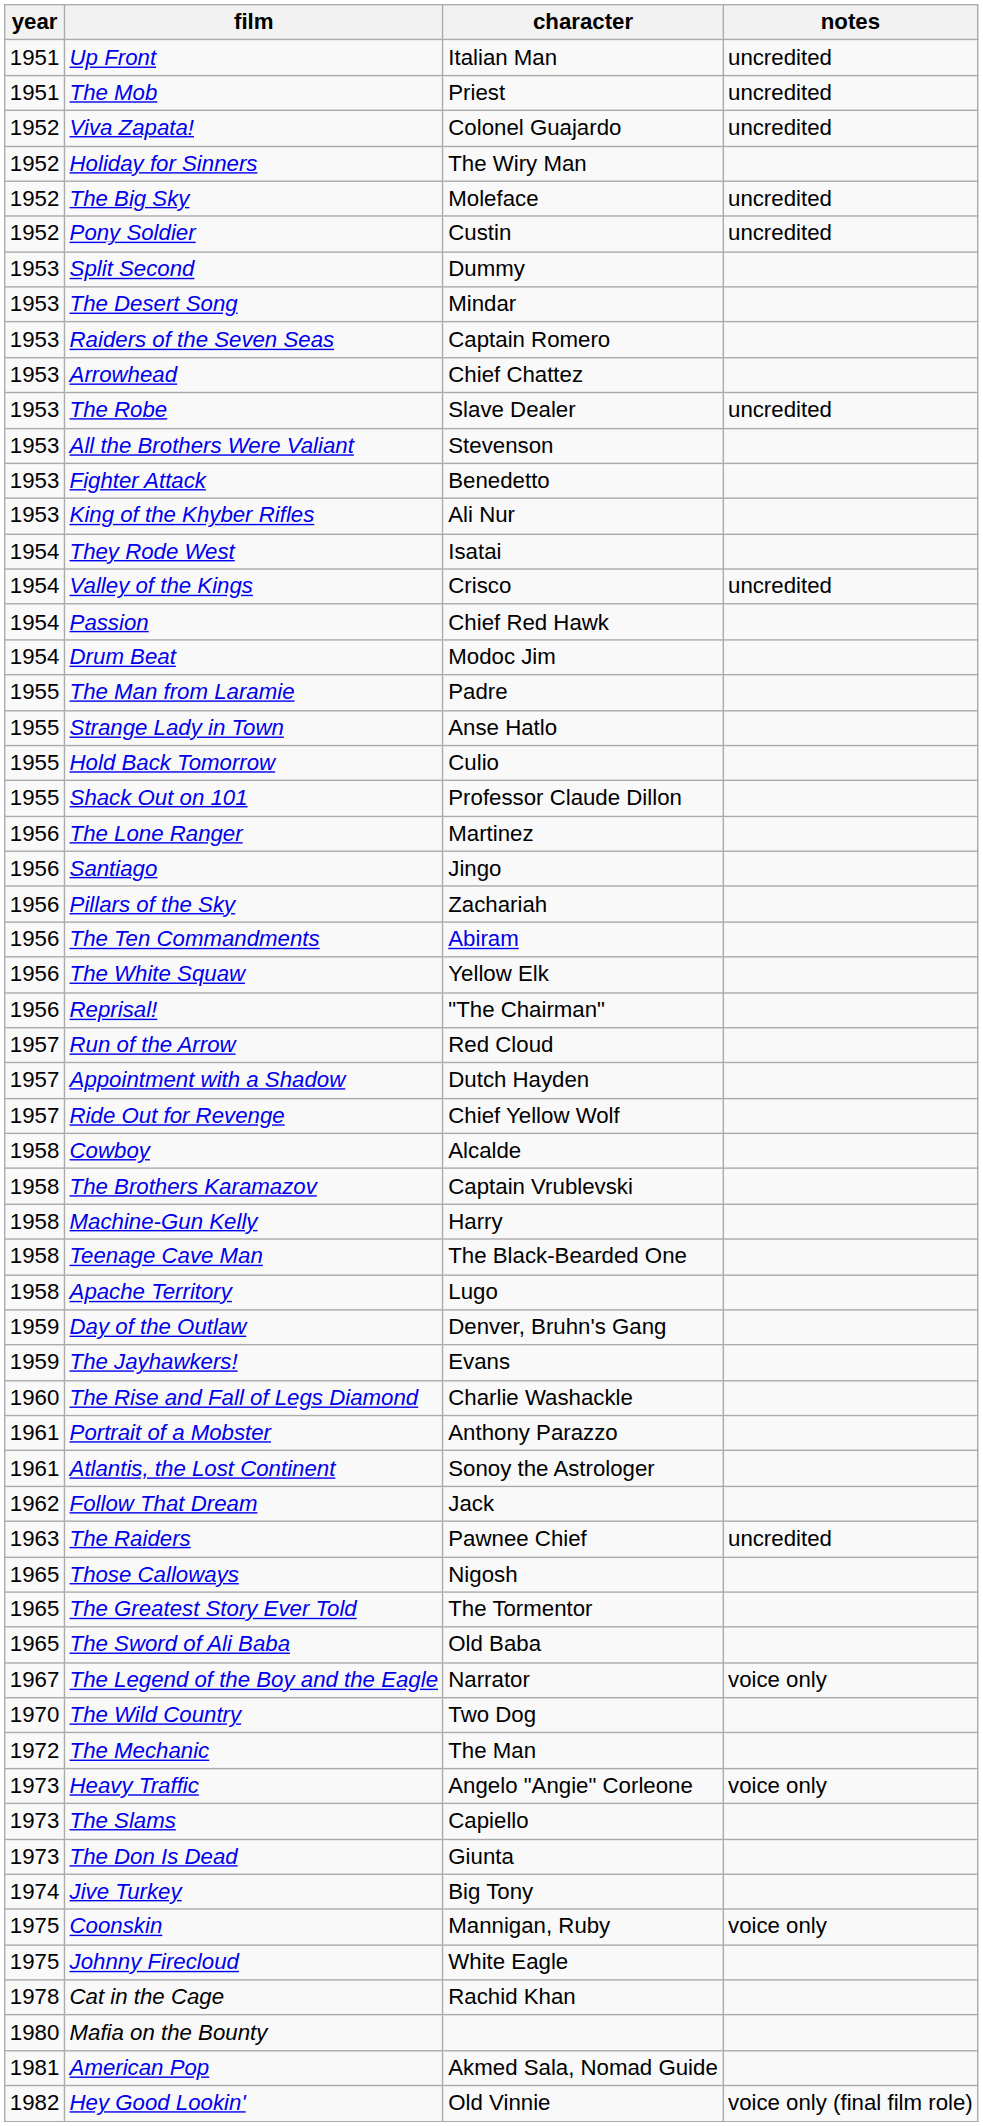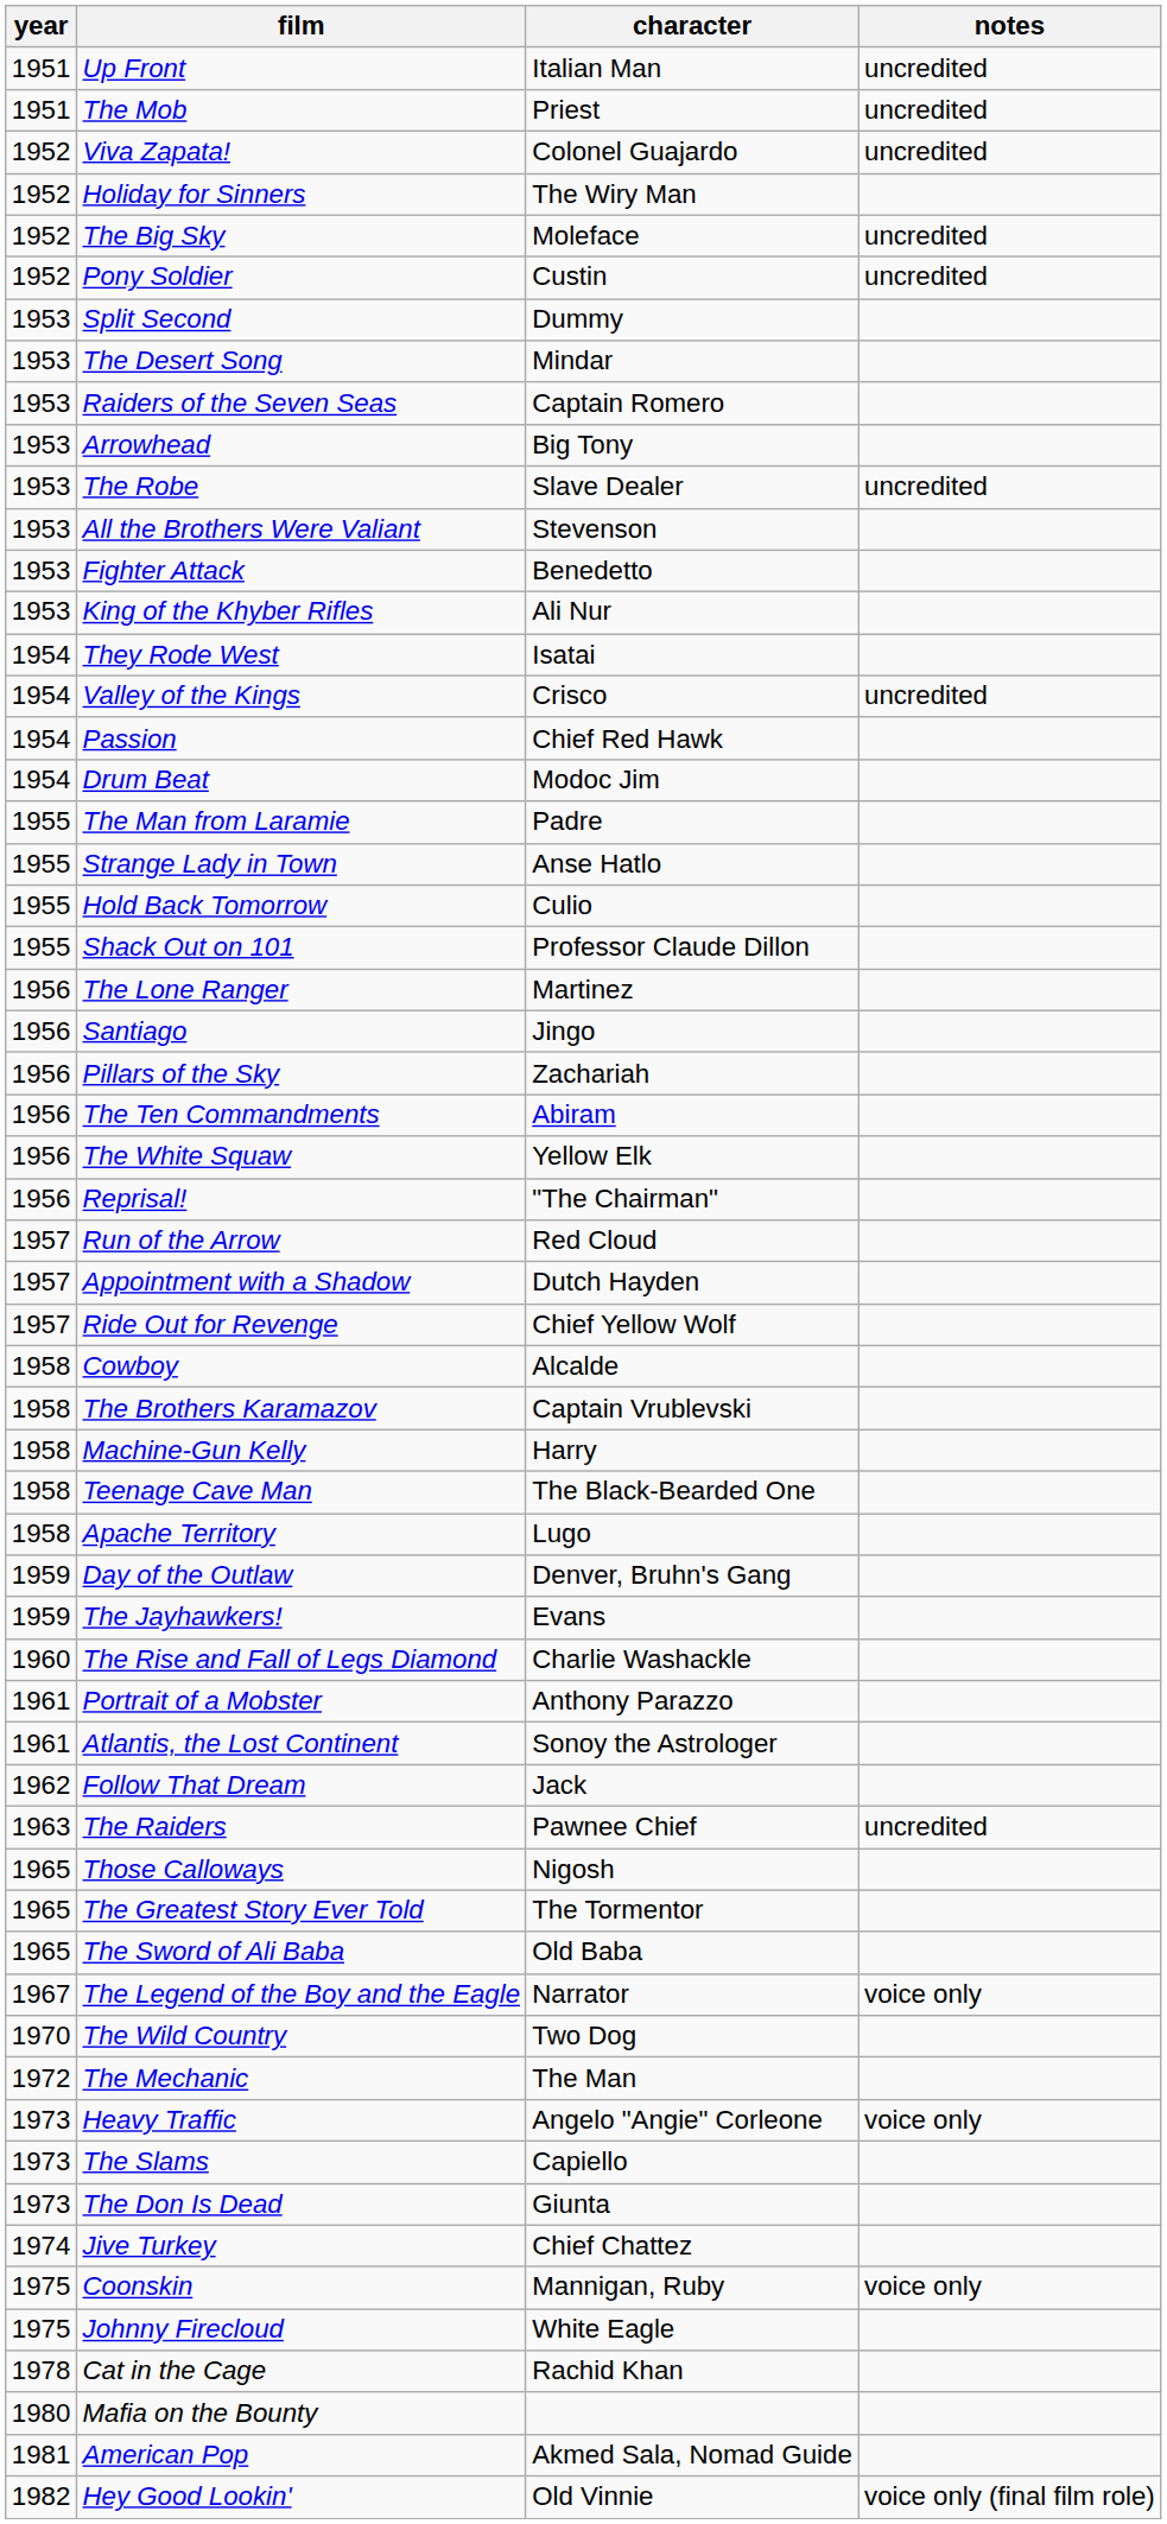Arrowhead | character: Chief Chattez -> Big Tony
Jive Turkey | character: Big Tony -> Chief Chattez
